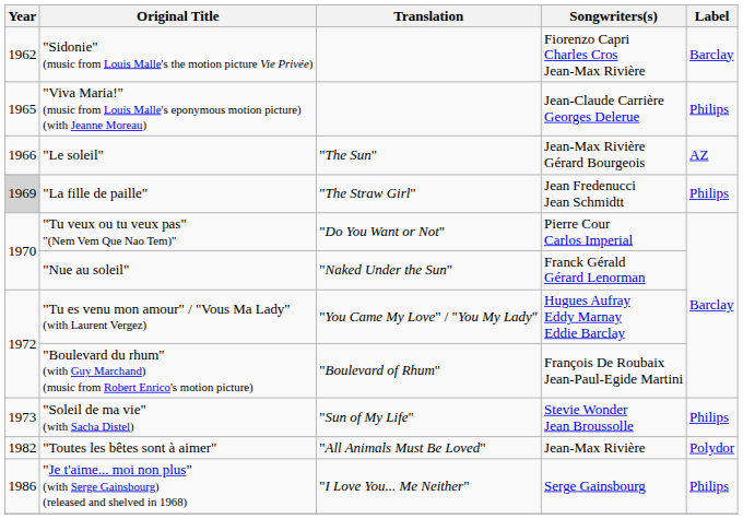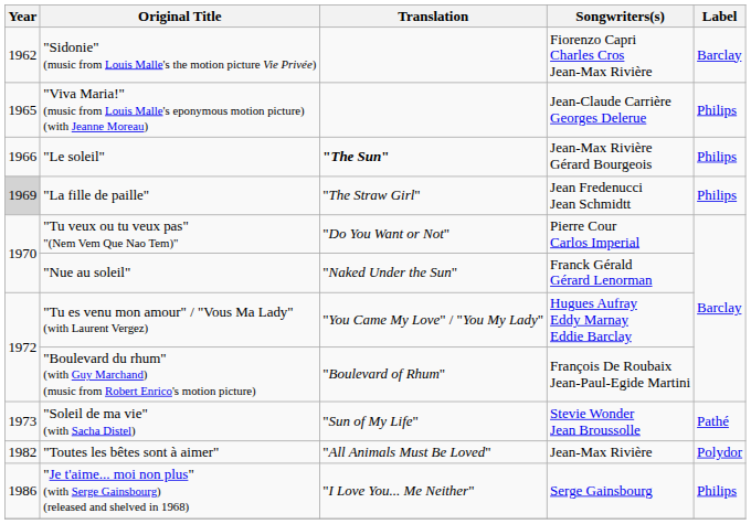"Le soleil" | Translation: normal -> bold
"Le soleil" | Label: AZ -> Philips
"Soleil de ma vie" (with Sacha Distel) | Label: Philips -> Pathé
